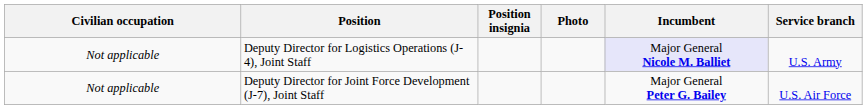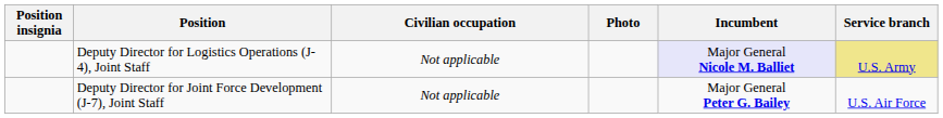columns swapped: Position insignia <-> Civilian occupation
Deputy Director for Logistics Operations (J-4), Joint Staff | Service branch: no background -> khaki background
